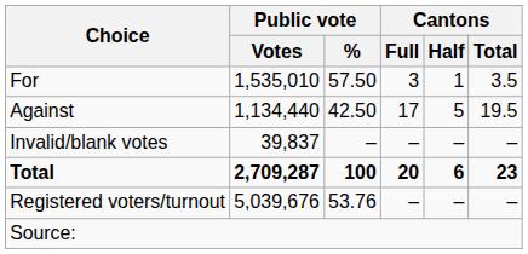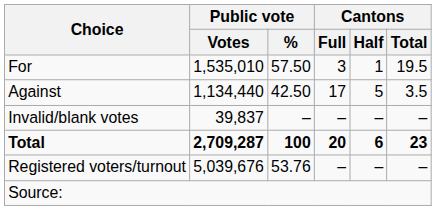For | Cantons / Total: 3.5 -> 19.5
Against | Cantons / Total: 19.5 -> 3.5
